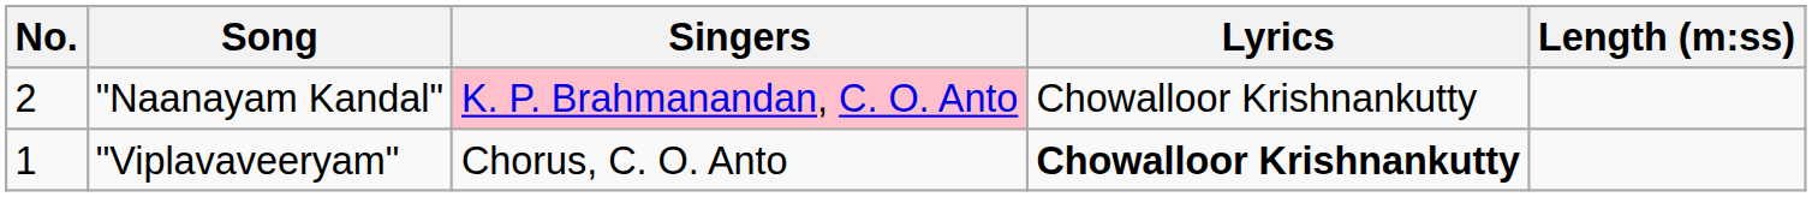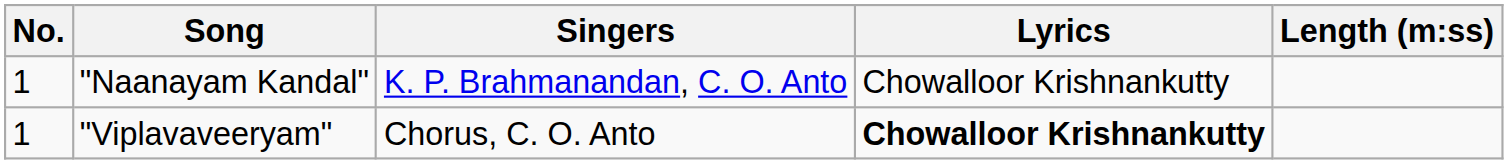"Naanayam Kandal" | No.: 2 -> 1
"Naanayam Kandal" | Singers: pink background -> no background
